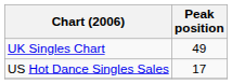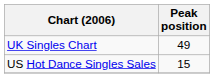US Hot Dance Singles Sales | Peak position: 17 -> 15
